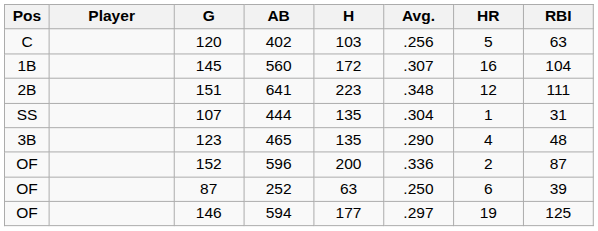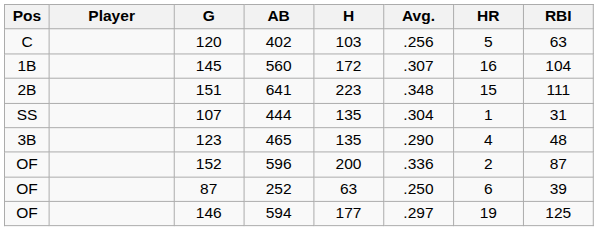151 | HR: 12 -> 15
